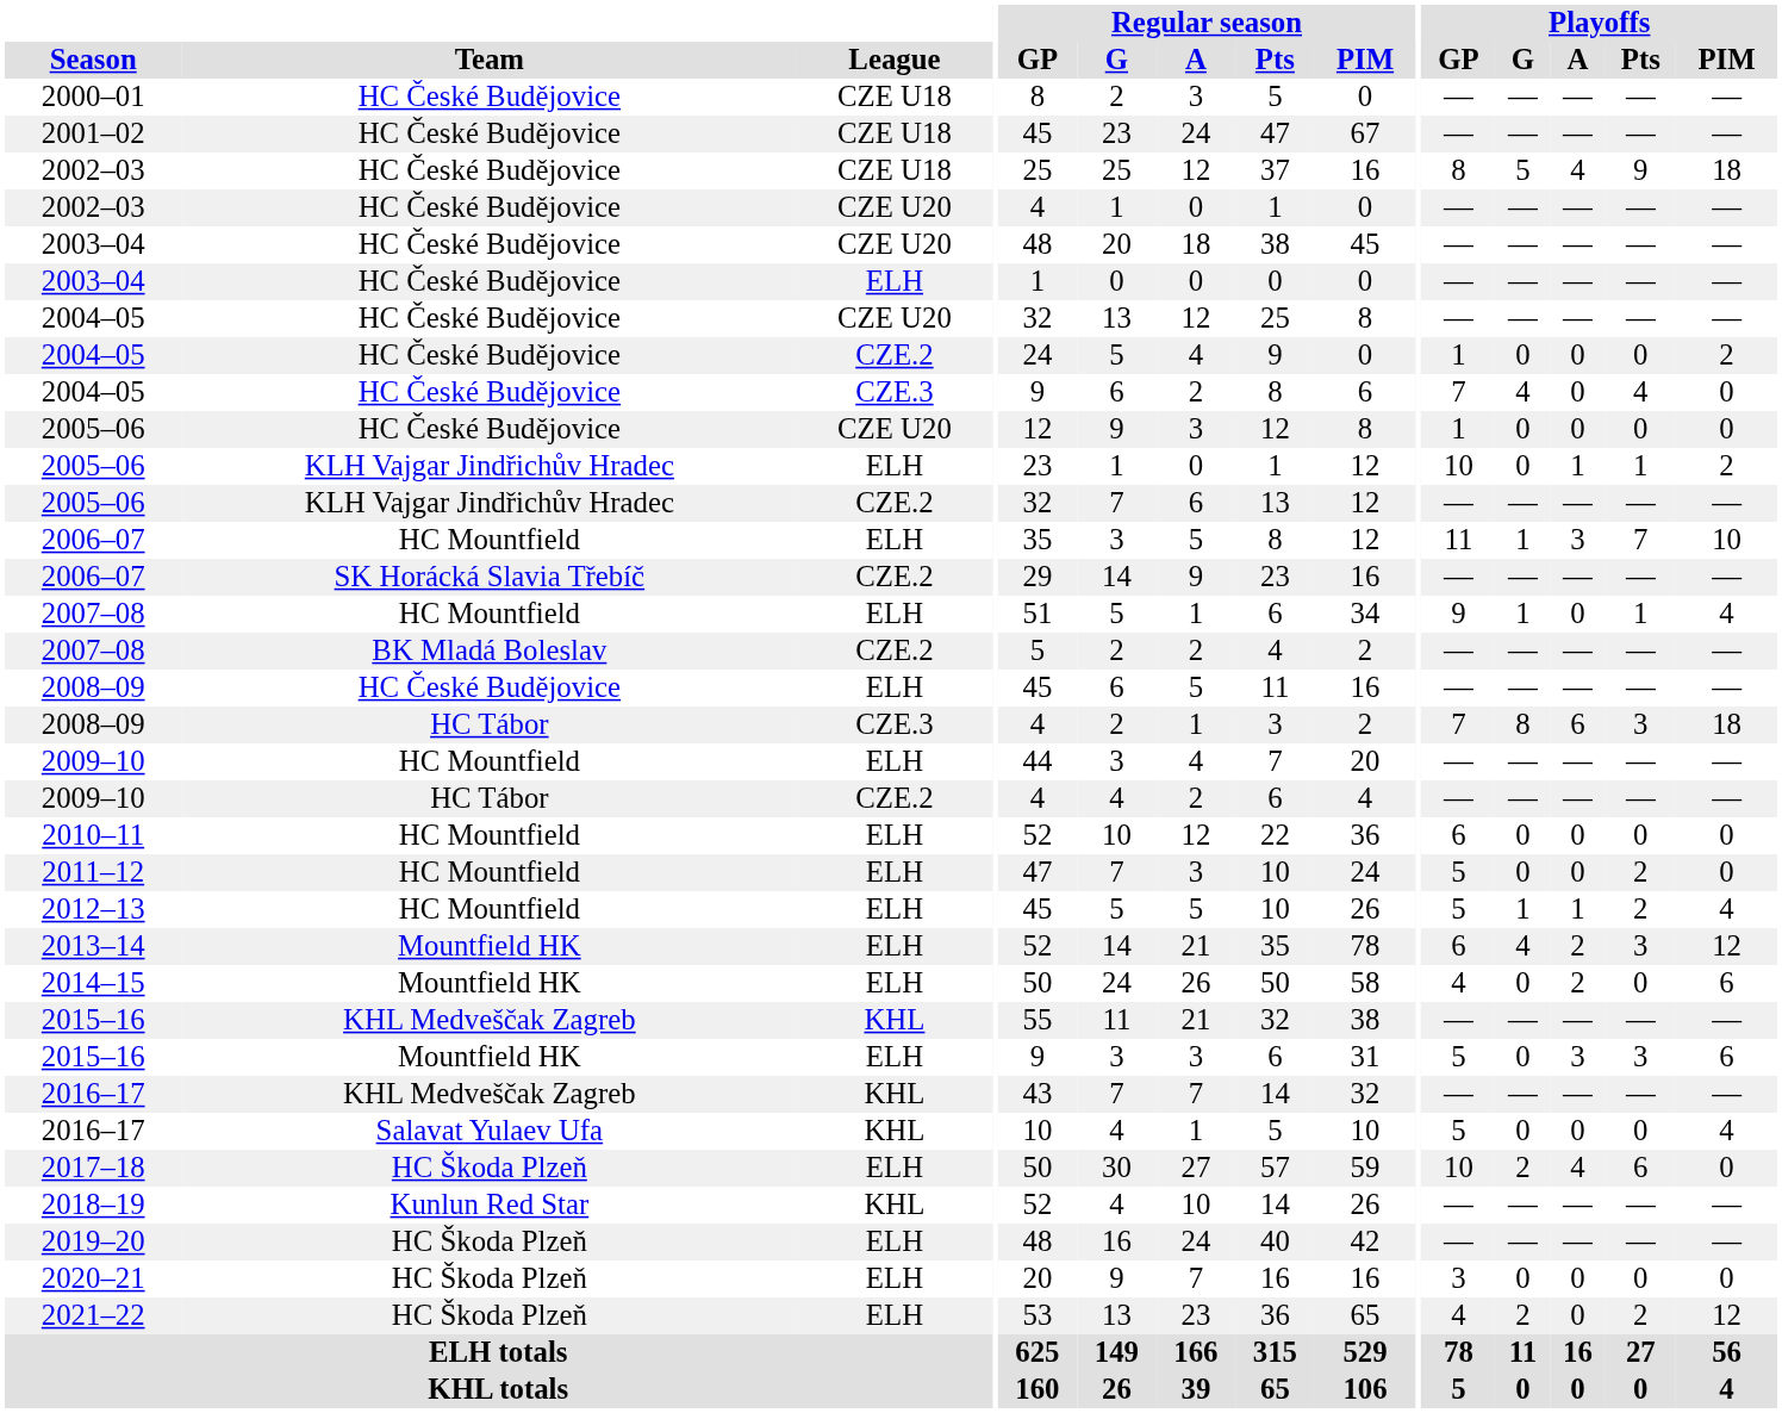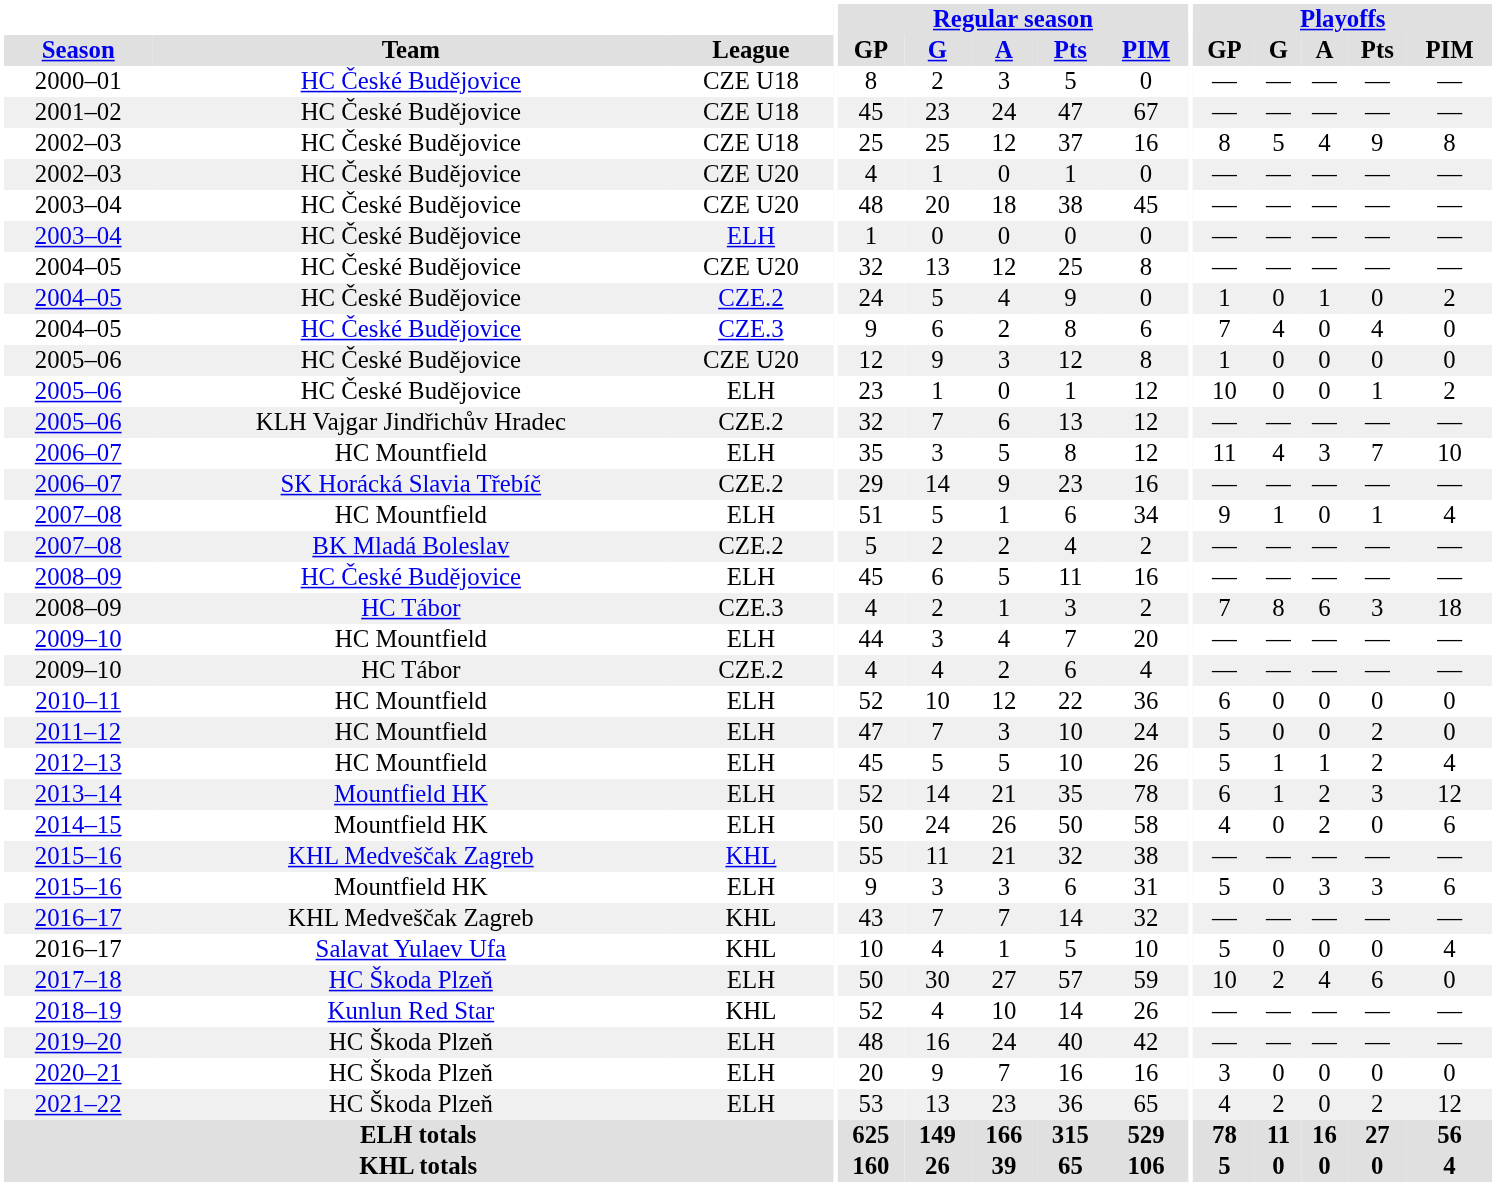2002–03 / CZE U18 | Playoffs / PIM: 18 -> 8
2004–05 / CZE.2 | Playoffs / A: 0 -> 1
2005–06 / ELH | Team: KLH Vajgar Jindřichův Hradec -> HC České Budějovice
2005–06 / ELH | Playoffs / A: 1 -> 0
2006–07 / ELH | Playoffs / G: 1 -> 4
2013–14 | Playoffs / G: 4 -> 1
